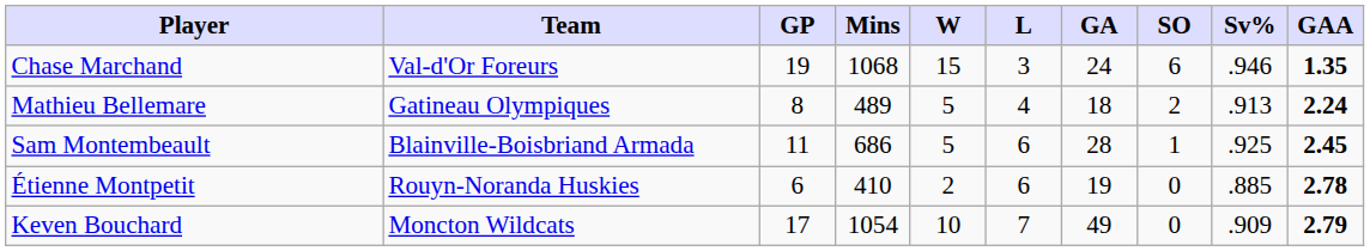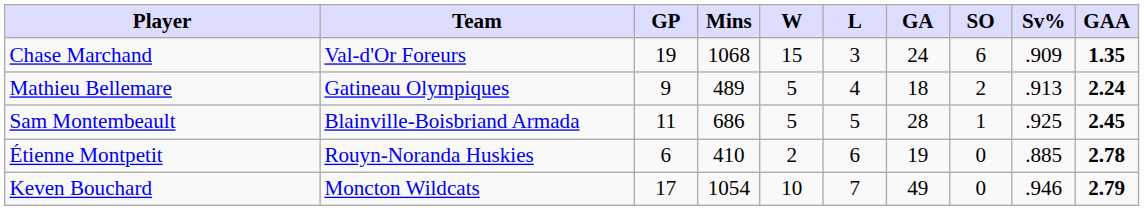Chase Marchand | Sv%: .946 -> .909
Mathieu Bellemare | GP: 8 -> 9
Sam Montembeault | L: 6 -> 5
Keven Bouchard | Sv%: .909 -> .946
